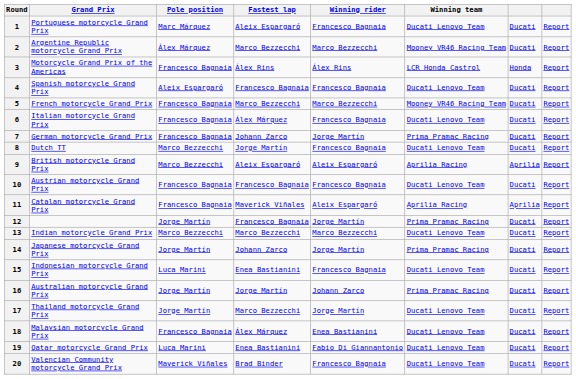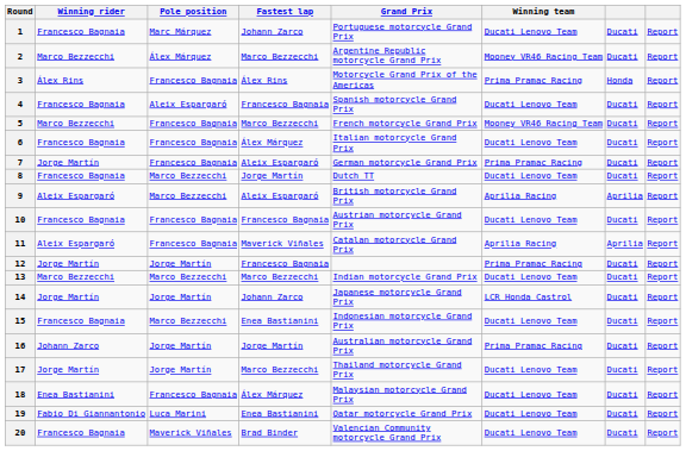columns swapped: Grand Prix <-> Winning rider
1 | Fastest lap: Aleix Espargaró -> Johann Zarco
3 | Winning team: LCR Honda Castrol -> Prima Pramac Racing
7 | Fastest lap: Johann Zarco -> Aleix Espargaró
14 | Winning team: Prima Pramac Racing -> LCR Honda Castrol
15 | Pole position: Luca Marini -> Marco Bezzecchi
